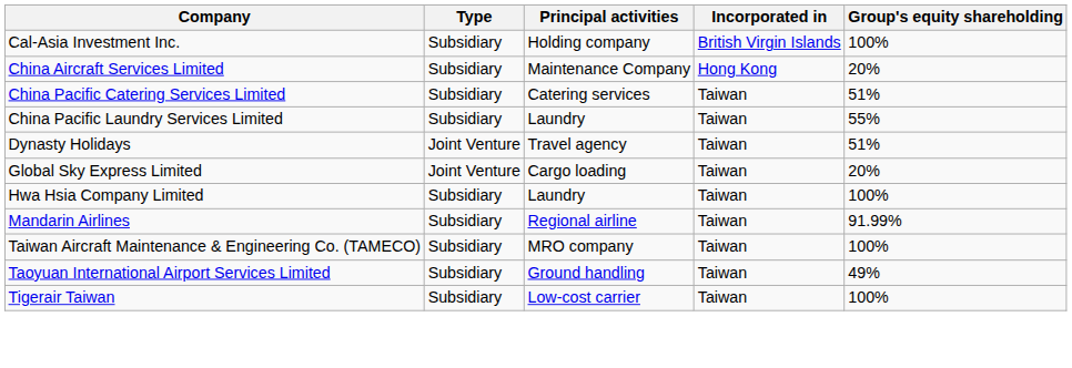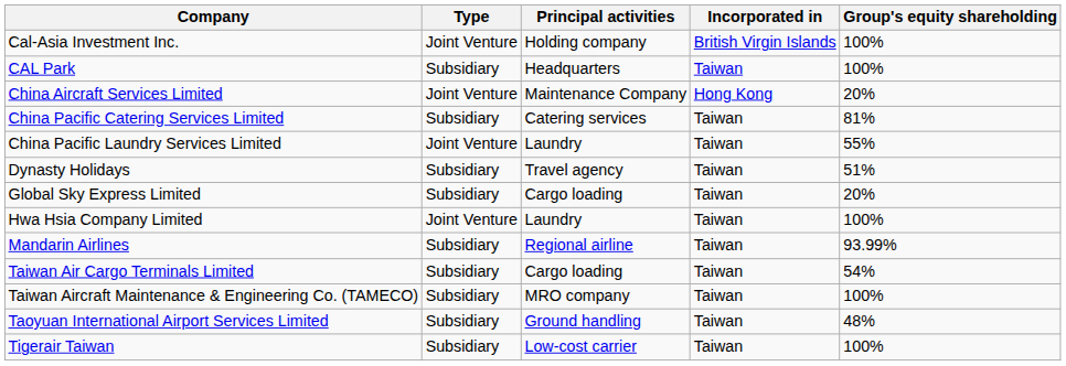Cal-Asia Investment Inc. | Type: Subsidiary -> Joint Venture
+ row: CAL Park | Subsidiary | Headquarters | Taiwan | 100%
China Aircraft Services Limited | Type: Subsidiary -> Joint Venture
China Pacific Catering Services Limited | Group's equity shareholding: 51% -> 81%
China Pacific Laundry Services Limited | Type: Subsidiary -> Joint Venture
Dynasty Holidays | Type: Joint Venture -> Subsidiary
Global Sky Express Limited | Type: Joint Venture -> Subsidiary
Hwa Hsia Company Limited | Type: Subsidiary -> Joint Venture
Mandarin Airlines | Group's equity shareholding: 91.99% -> 93.99%
+ row: Taiwan Air Cargo Terminals Limited | Subsidiary | Cargo loading | Taiwan | 54%
Taoyuan International Airport Services Limited | Group's equity shareholding: 49% -> 48%
